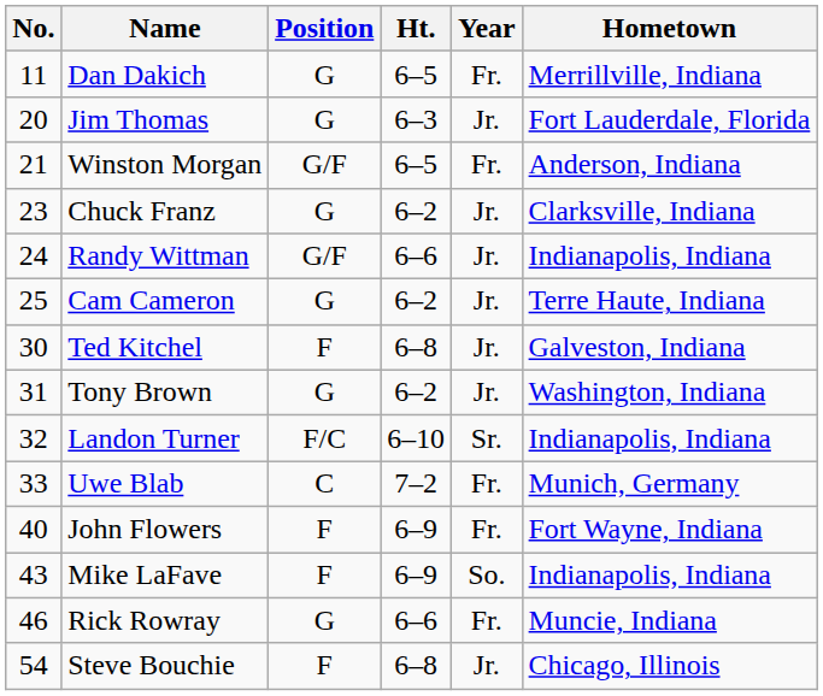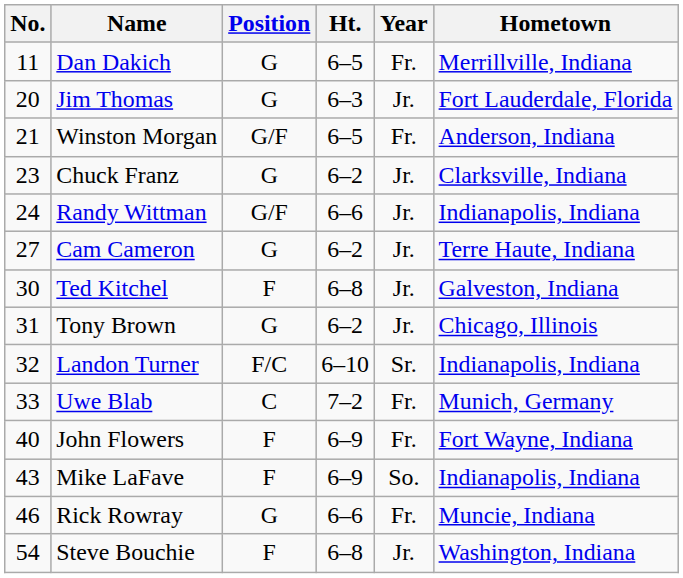Cam Cameron | No.: 25 -> 27
Tony Brown | Hometown: Washington, Indiana -> Chicago, Illinois
Steve Bouchie | Hometown: Chicago, Illinois -> Washington, Indiana
